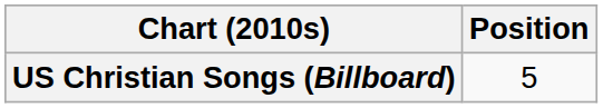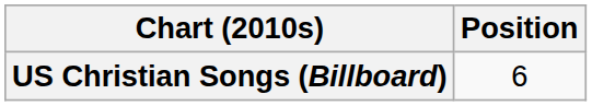US Christian Songs (Billboard) | Position: 5 -> 6
